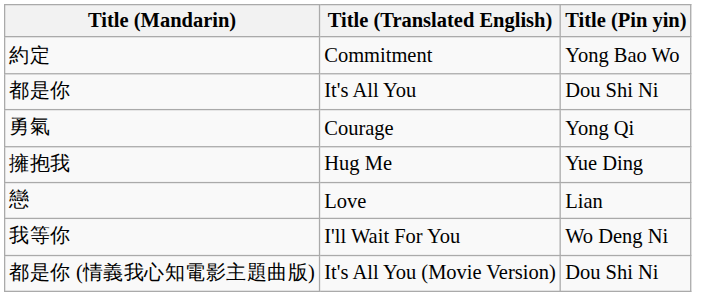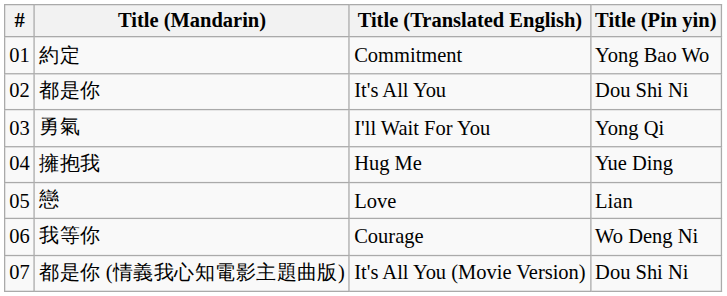+ column: # | 01 | 02 | 03 | 04 | 05 | 06 | 07
勇氣 | Title (Translated English): Courage -> I'll Wait For You
我等你 | Title (Translated English): I'll Wait For You -> Courage
